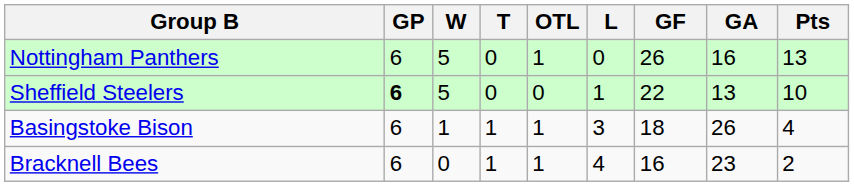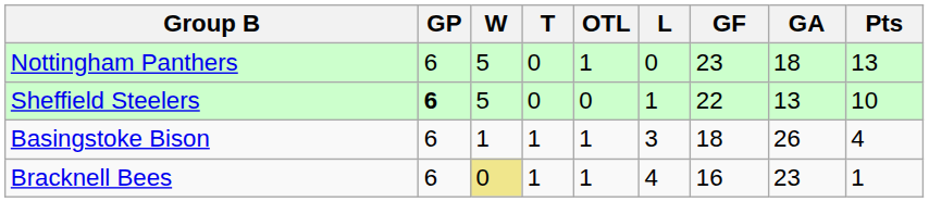Nottingham Panthers | GF: 26 -> 23
Nottingham Panthers | GA: 16 -> 18
Bracknell Bees | W: no background -> khaki background
Bracknell Bees | Pts: 2 -> 1
